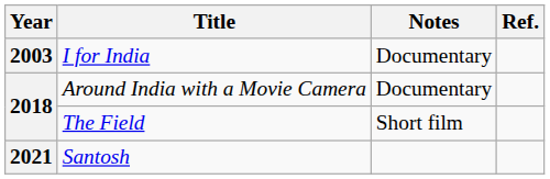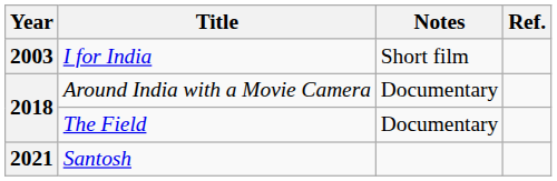I for India | Notes: Documentary -> Short film
The Field | Notes: Short film -> Documentary
